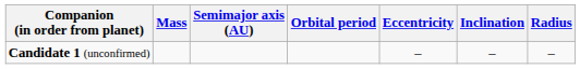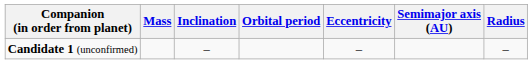columns swapped: Semimajor axis (AU) <-> Inclination
